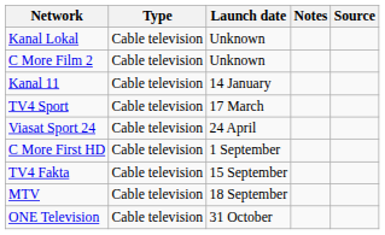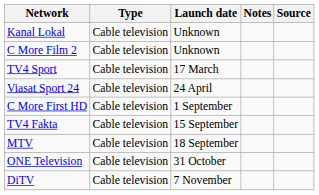- row: Kanal 11 | Cable television | 14 January
+ row: DiTV | Cable television | 7 November
